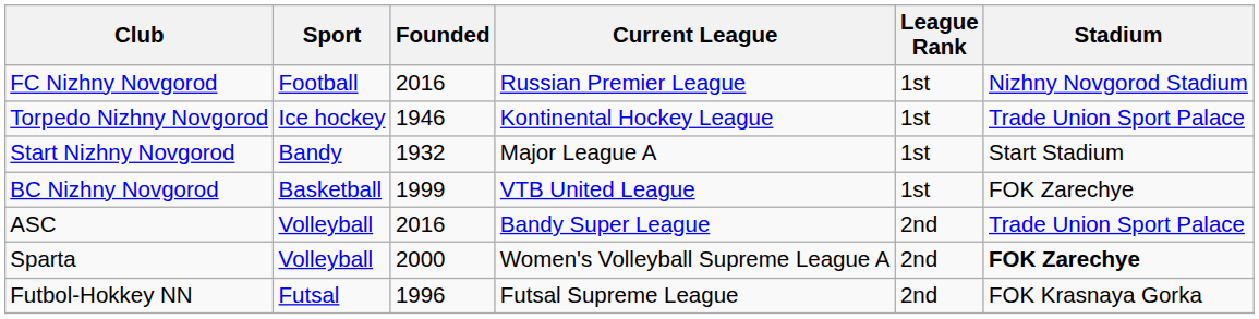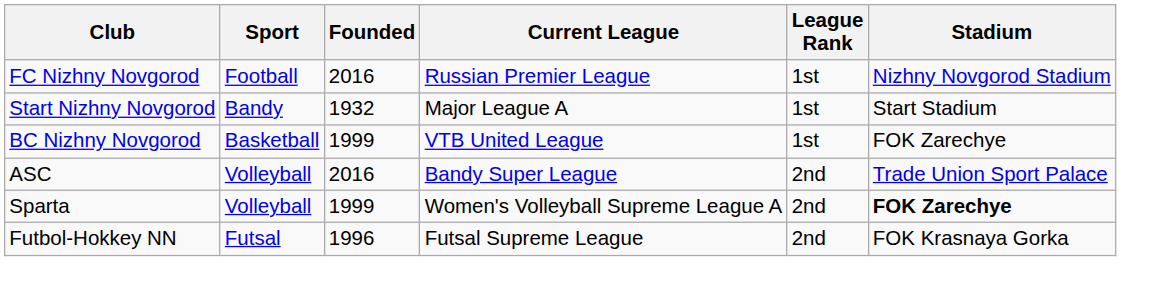- row: Torpedo Nizhny Novgorod | Ice hockey | 1946 | Kontinental Hockey League | 1st | Trade Union Sport Palace
Sparta | Founded: 2000 -> 1999
